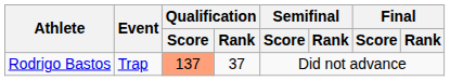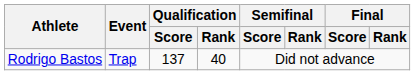Rodrigo Bastos | Qualification / Score: lightsalmon background -> no background
Rodrigo Bastos | Qualification / Rank: 37 -> 40
